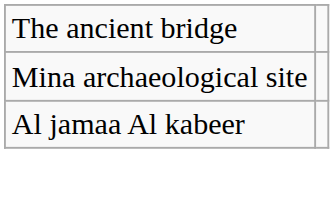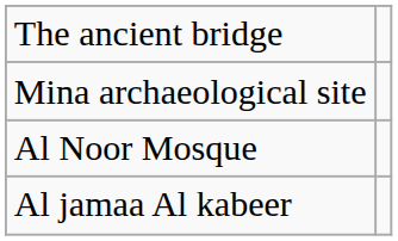+ row: Al Noor Mosque
